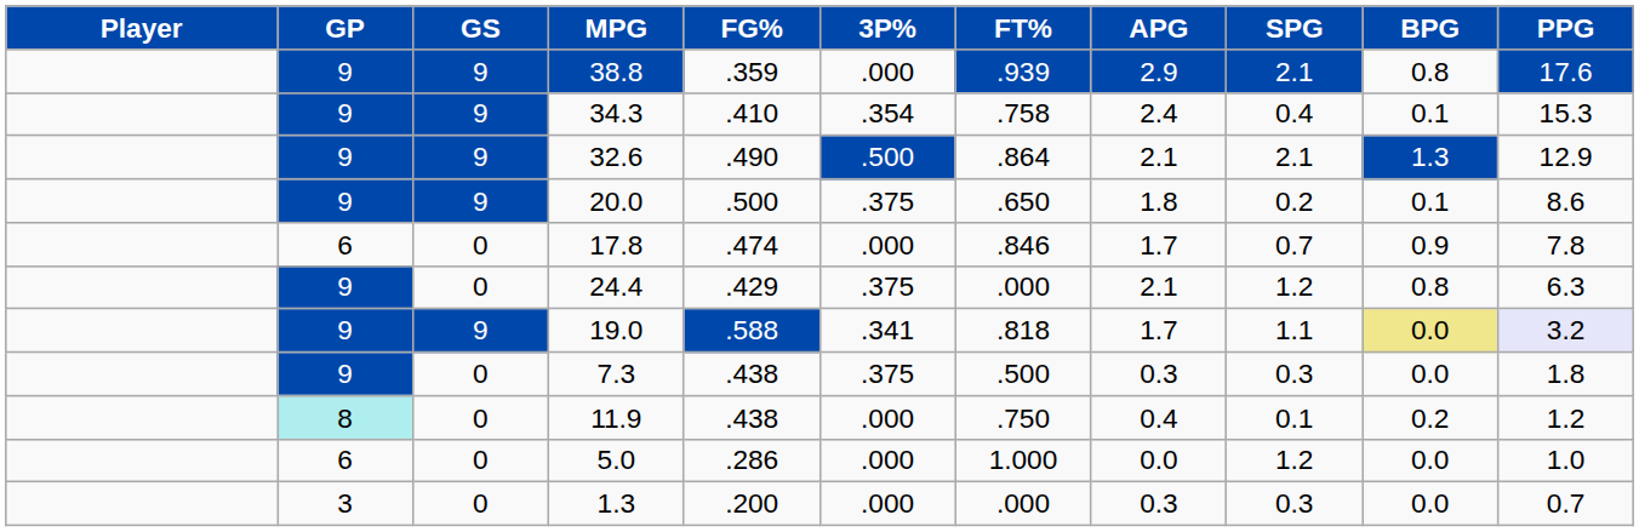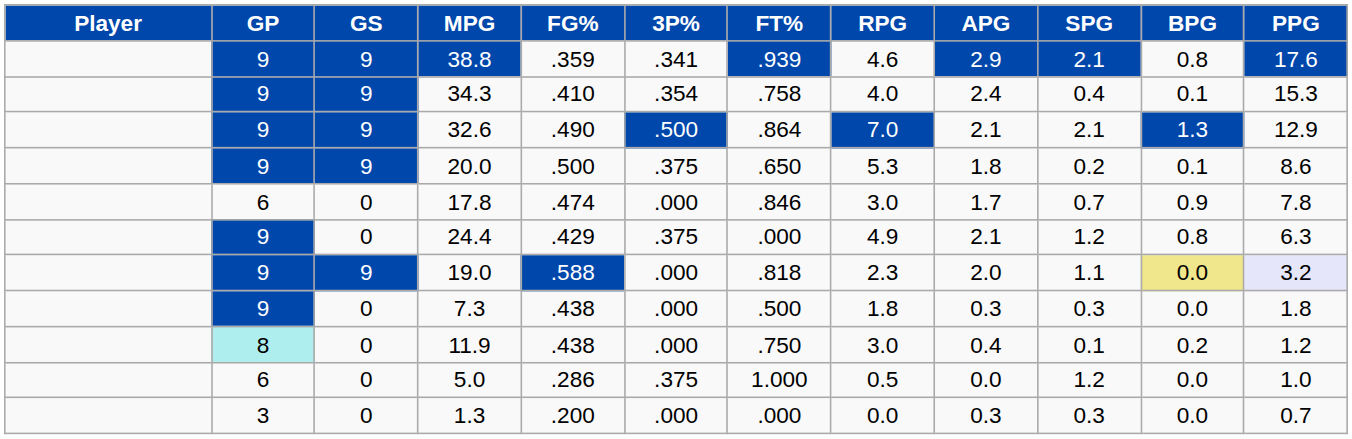+ column: RPG | 4.6 | 4.0 | 7.0 | 5.3 | 3.0 | 4.9 | 2.3 | 1.8 | 3.0 | 0.5 | 0.0
38.8 | 3P%: .000 -> .341
19.0 | 3P%: .341 -> .000
19.0 | APG: 1.7 -> 2.0
7.3 | 3P%: .375 -> .000
5.0 | 3P%: .000 -> .375
